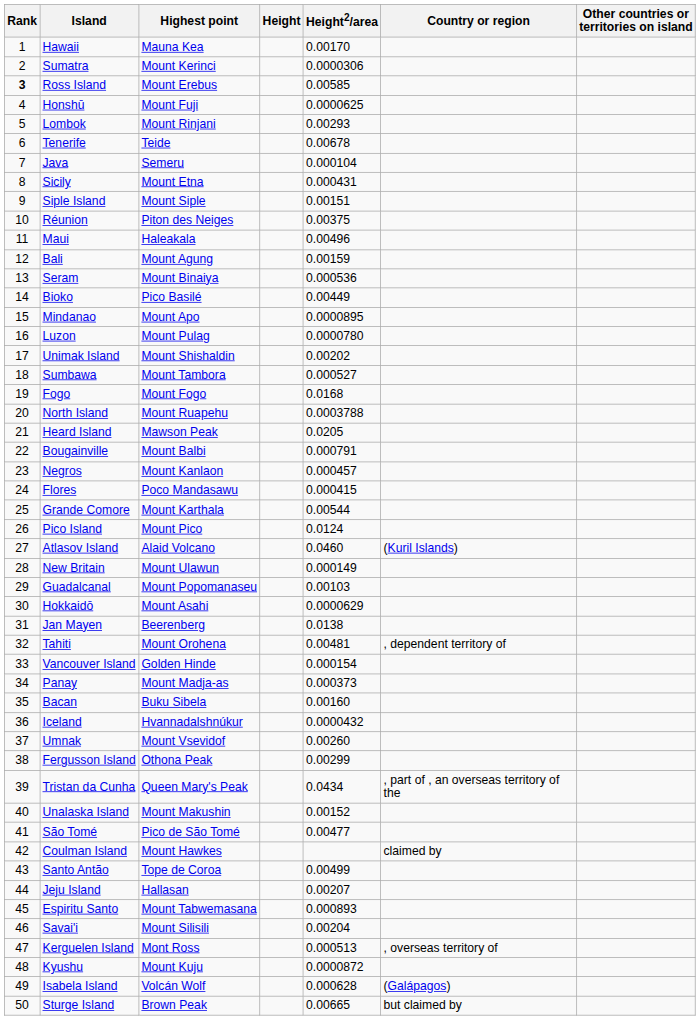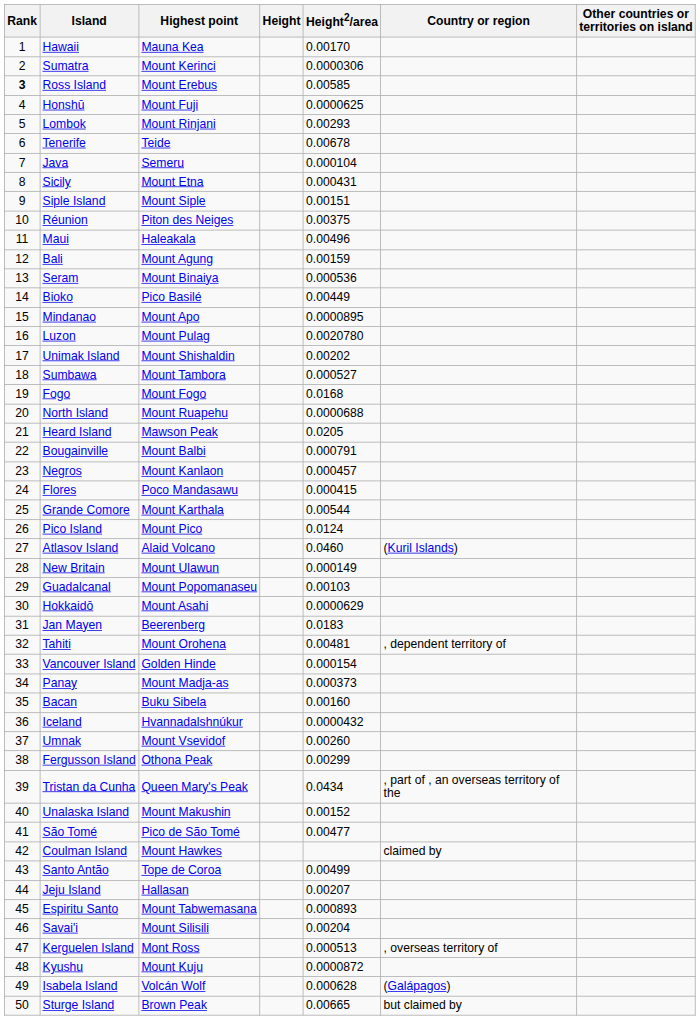Luzon | Height2/area: 0.0000780 -> 0.0020780
North Island | Height2/area: 0.0003788 -> 0.0000688
Jan Mayen | Height2/area: 0.0138 -> 0.0183
